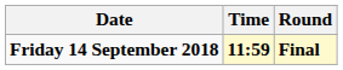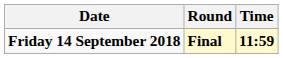columns swapped: Time <-> Round
